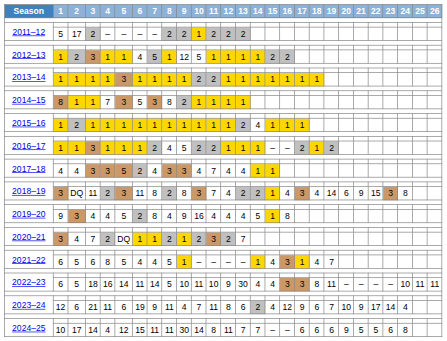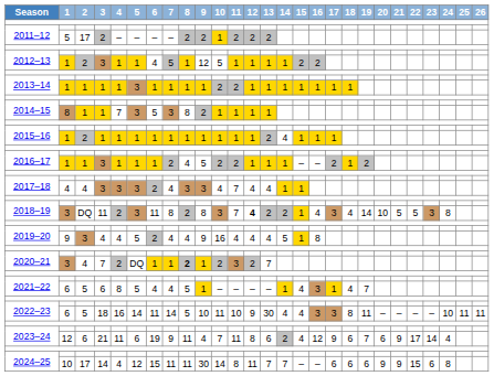2017–18 / 3 | 5: 5 -> 3
2018–19 / 11 | 12: normal -> bold
2018–19 / 11 | 20: 6 -> 10
2018–19 / 11 | 21: 9 -> 5
2018–19 / 11 | 22: 15 -> 5
2019–20 / 4 | 7: 8 -> 4
2020–21 / 7 | 8: normal -> bold
2023–24 / 21 | 20: 10 -> 6
2024–25 / 14 | 21: 5 -> 9
2024–25 / 14 | 22: 5 -> 15
